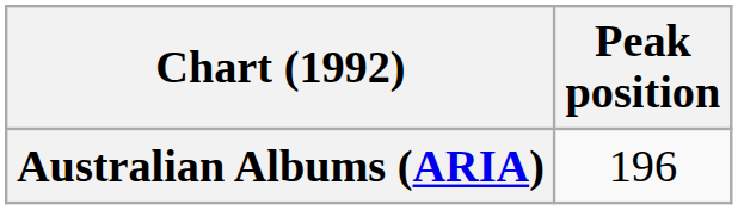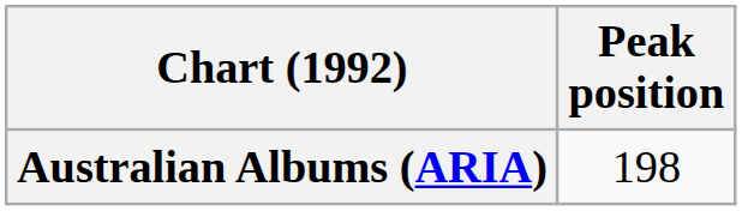Australian Albums (ARIA) | Peak position: 196 -> 198
